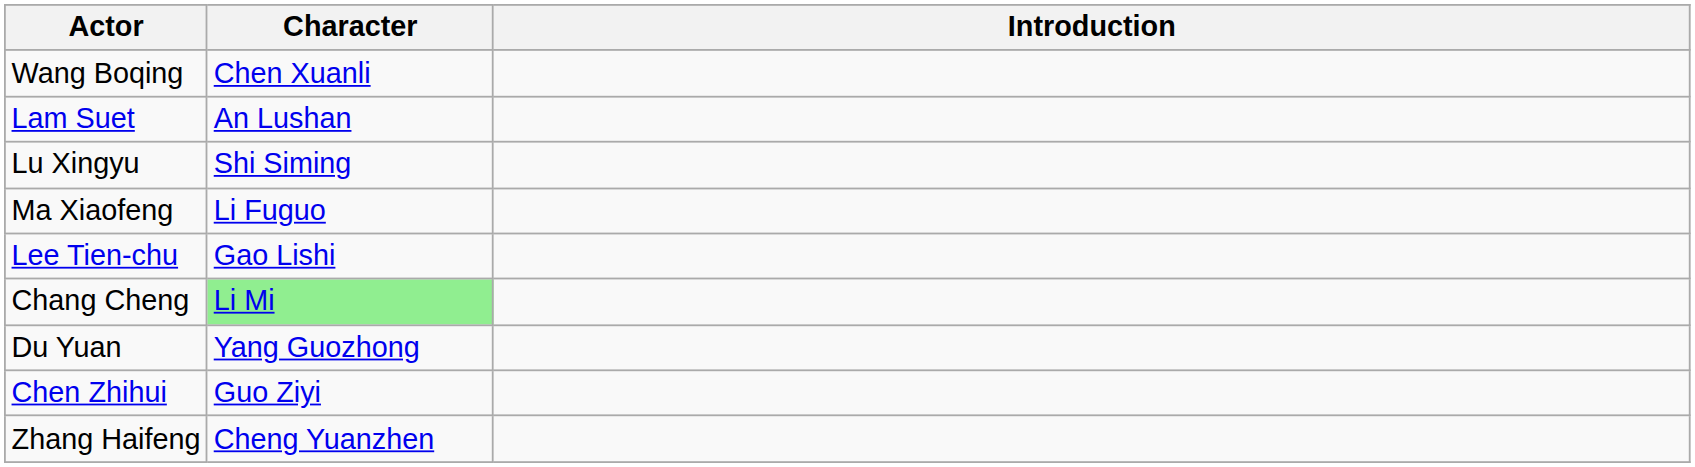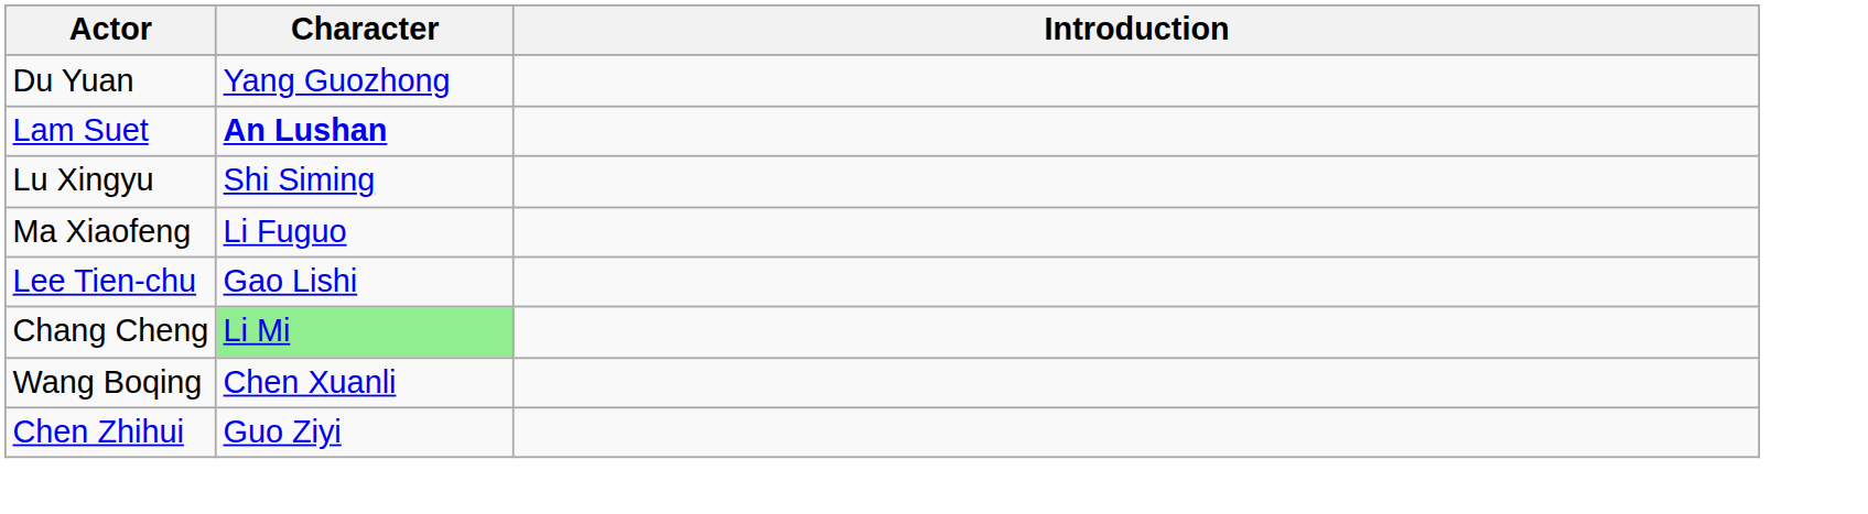rows swapped: Du Yuan <-> Wang Boqing
Lam Suet | Character: normal -> bold
- row: Zhang Haifeng | Cheng Yuanzhen
